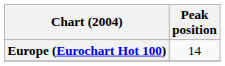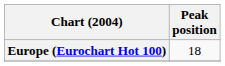Europe (Eurochart Hot 100) | Peak position: 14 -> 18
